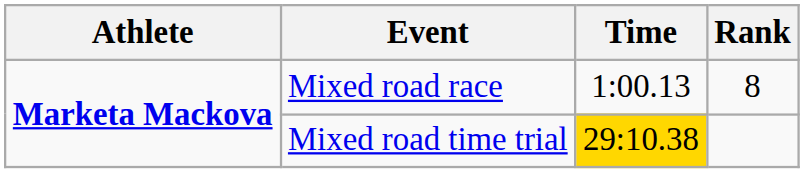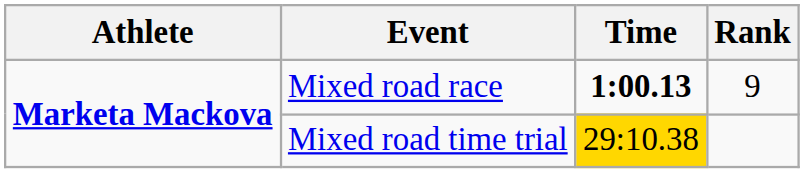Mixed road race | Time: normal -> bold
Mixed road race | Rank: 8 -> 9
